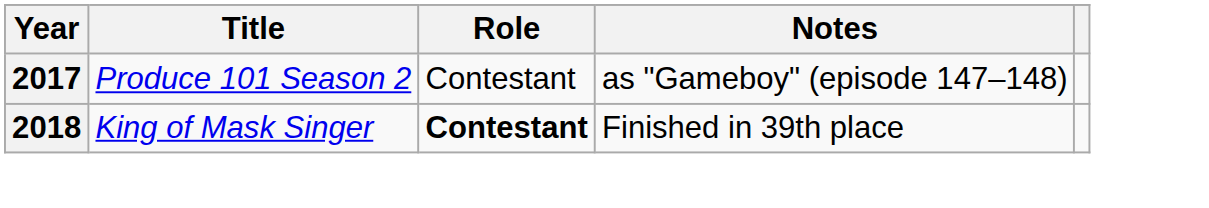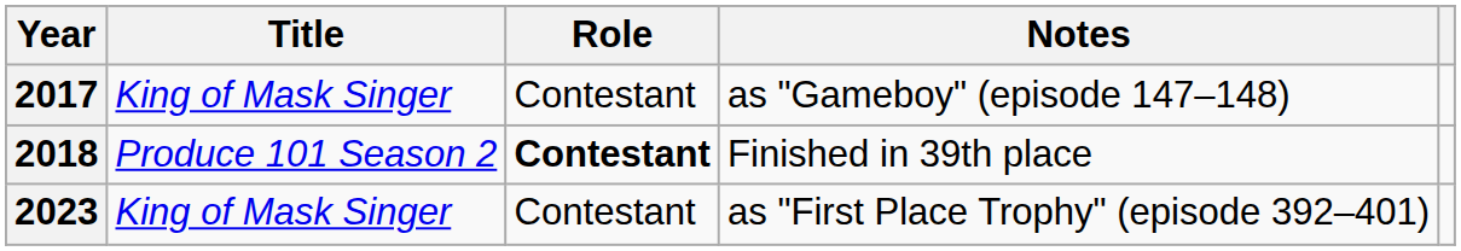2017 | Title: Produce 101 Season 2 -> King of Mask Singer
2018 | Title: King of Mask Singer -> Produce 101 Season 2
+ row: 2023 | King of Mask Singer | Contestant | as "First Place Trophy" (episode 392–401)
